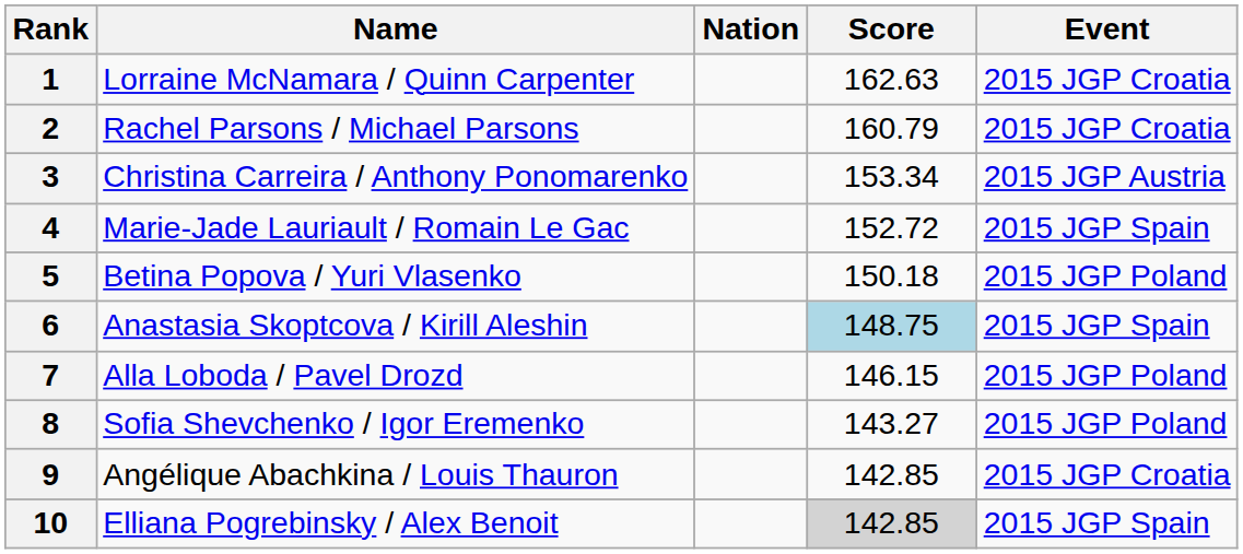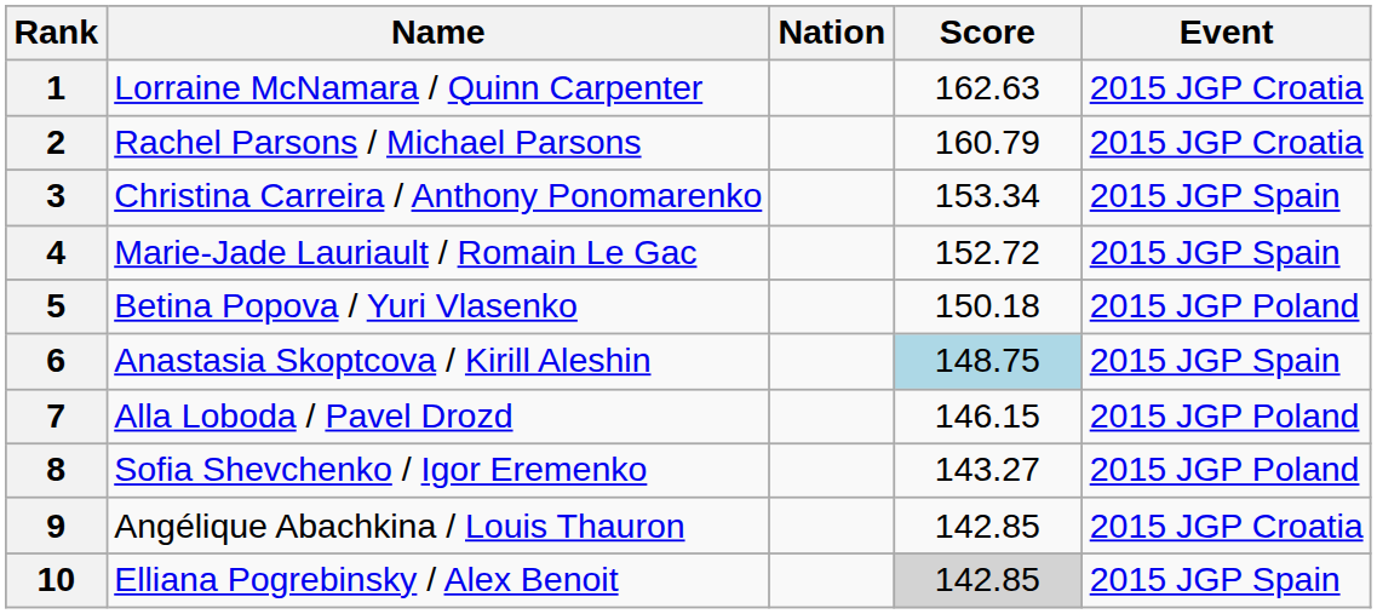3 | Event: 2015 JGP Austria -> 2015 JGP Spain
